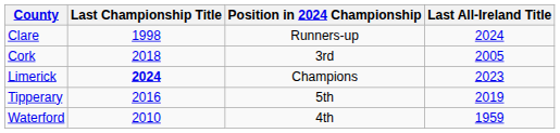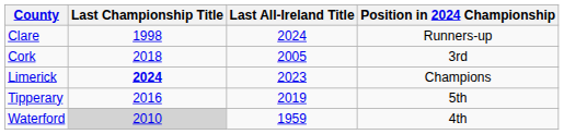columns swapped: Last All-Ireland Title <-> Position in 2024 Championship
Waterford | Last Championship Title: no background -> lightgrey background
